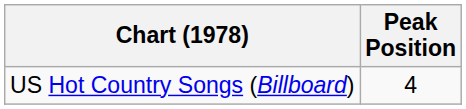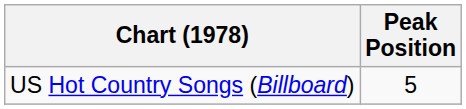US Hot Country Songs (Billboard) | Peak Position: 4 -> 5
